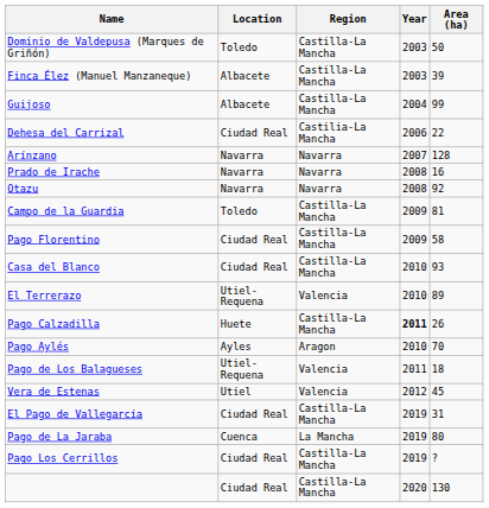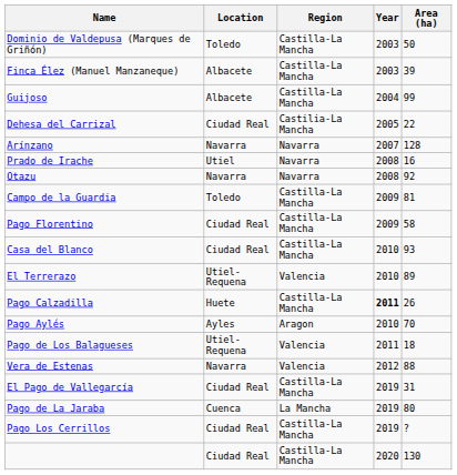Dehesa del Carrizal | Year: 2006 -> 2005
Prado de Irache | Location: Navarra -> Utiel
Vera de Estenas | Location: Utiel -> Navarra
Vera de Estenas | Area (ha): 45 -> 88
